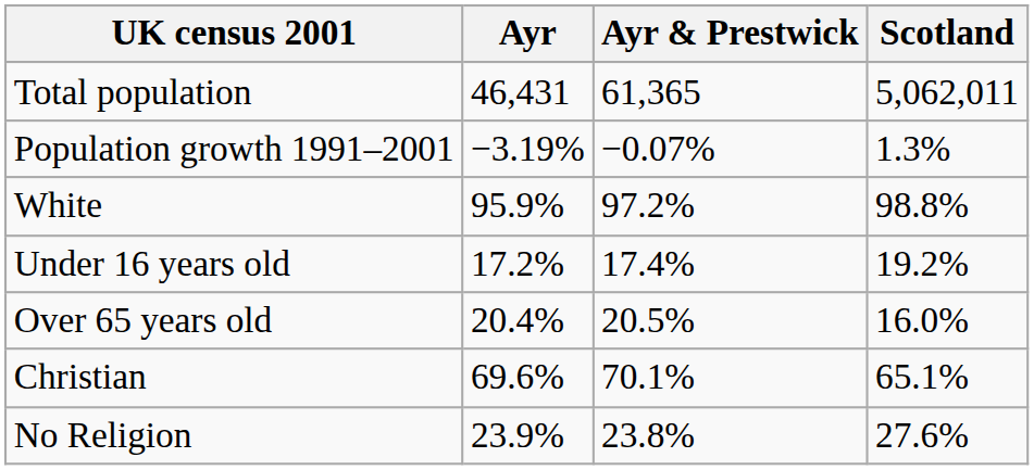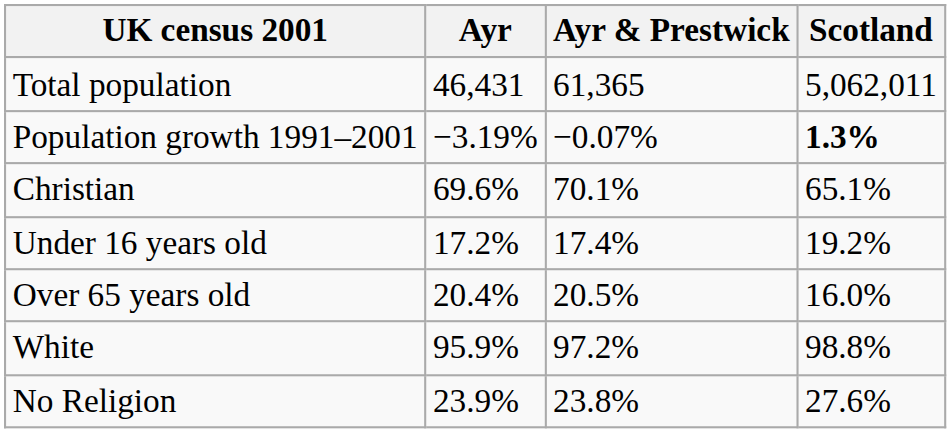Population growth 1991–2001 | Scotland: normal -> bold
rows swapped: White <-> Christian
